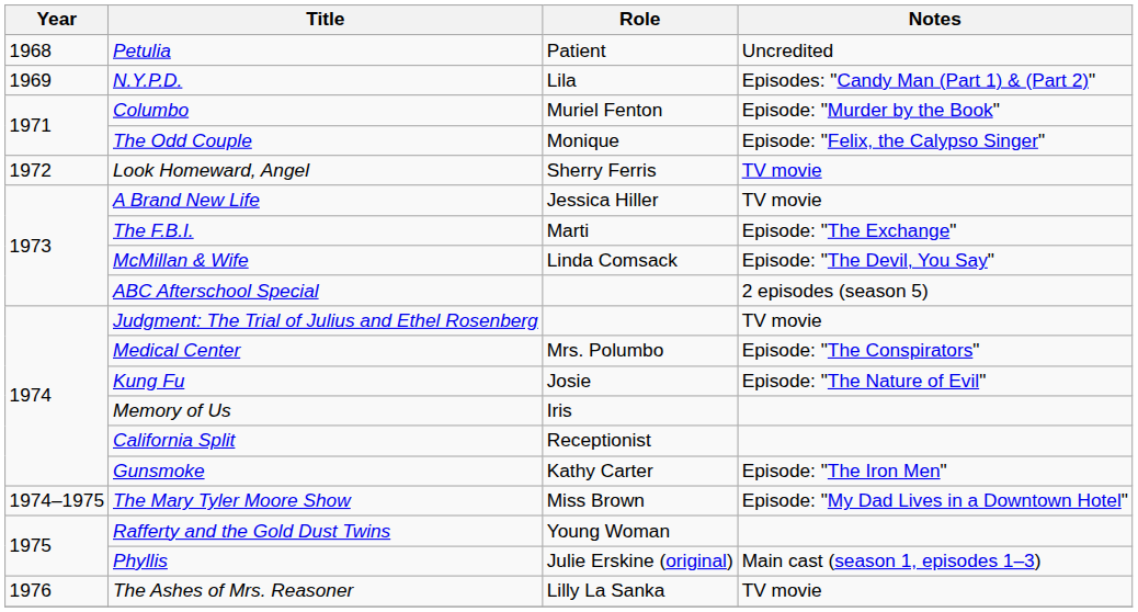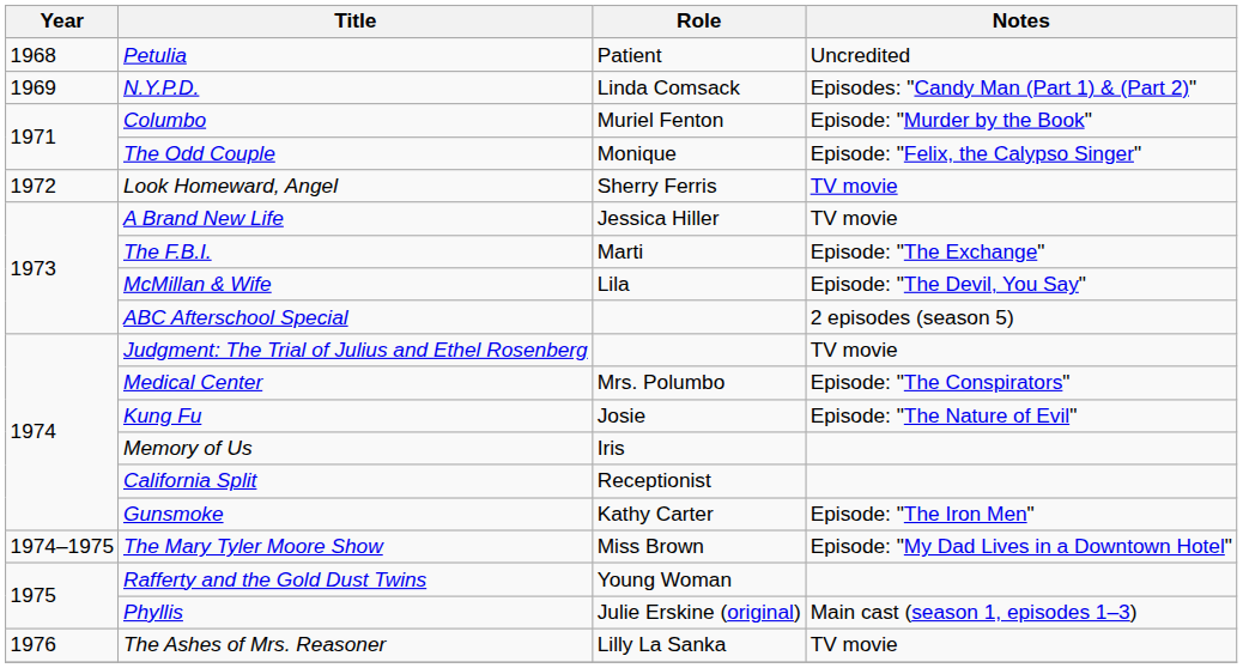N.Y.P.D. | Role: Lila -> Linda Comsack
McMillan & Wife | Role: Linda Comsack -> Lila
